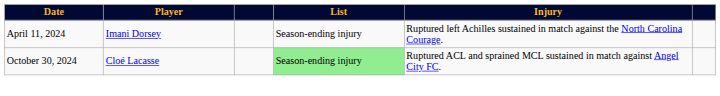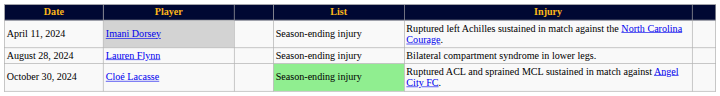April 11, 2024 | Player: no background -> lightgrey background
+ row: August 28, 2024 | Lauren Flynn | Season-ending injury | Bilateral compartment syndrome in lower legs.
